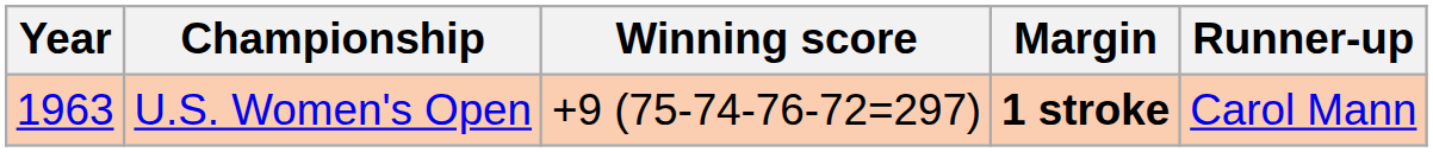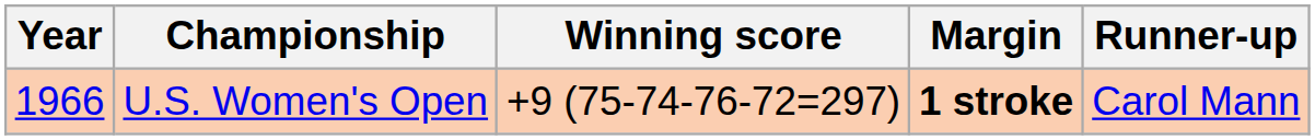U.S. Women's Open | Year: 1963 -> 1966
